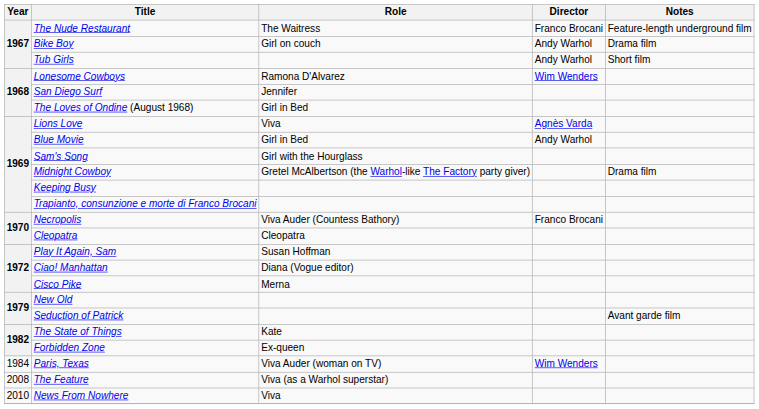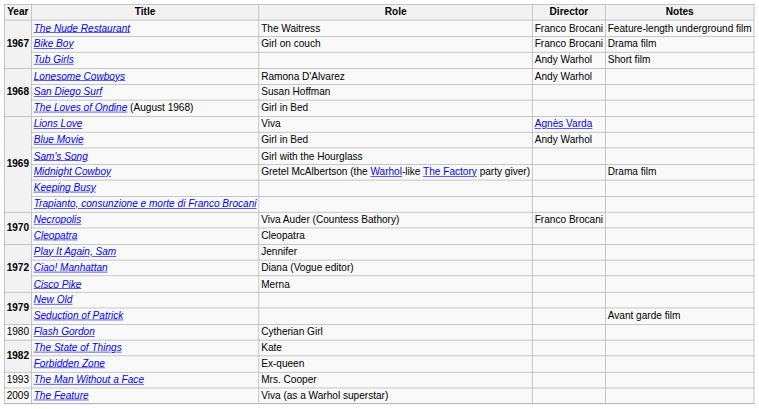Bike Boy | Director: Andy Warhol -> Franco Brocani
Lonesome Cowboys | Director: Wim Wenders -> Andy Warhol
San Diego Surf | Role: Jennifer -> Susan Hoffman
Play It Again, Sam | Role: Susan Hoffman -> Jennifer
+ row: 1980 | Flash Gordon | Cytherian Girl
- row: 1984 | Paris, Texas | Viva Auder (woman on TV) | Wim Wenders
+ row: 1993 | The Man Without a Face | Mrs. Cooper
The Feature | Year: 2008 -> 2009
- row: 2010 | News From Nowhere | Viva
